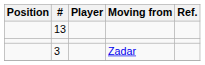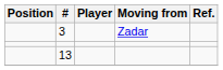rows swapped: 3 <-> 13
